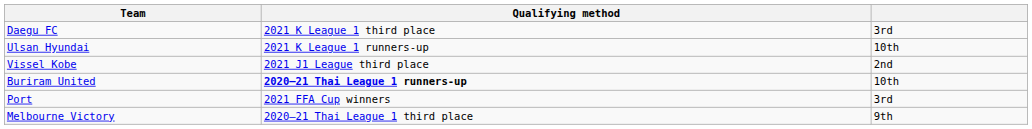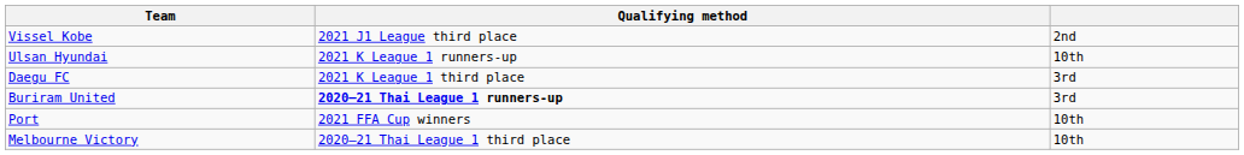rows swapped: Vissel Kobe <-> Daegu FC
Buriram United | column 3: 10th -> 3rd
Port | column 3: 3rd -> 10th
Melbourne Victory | column 3: 9th -> 10th
